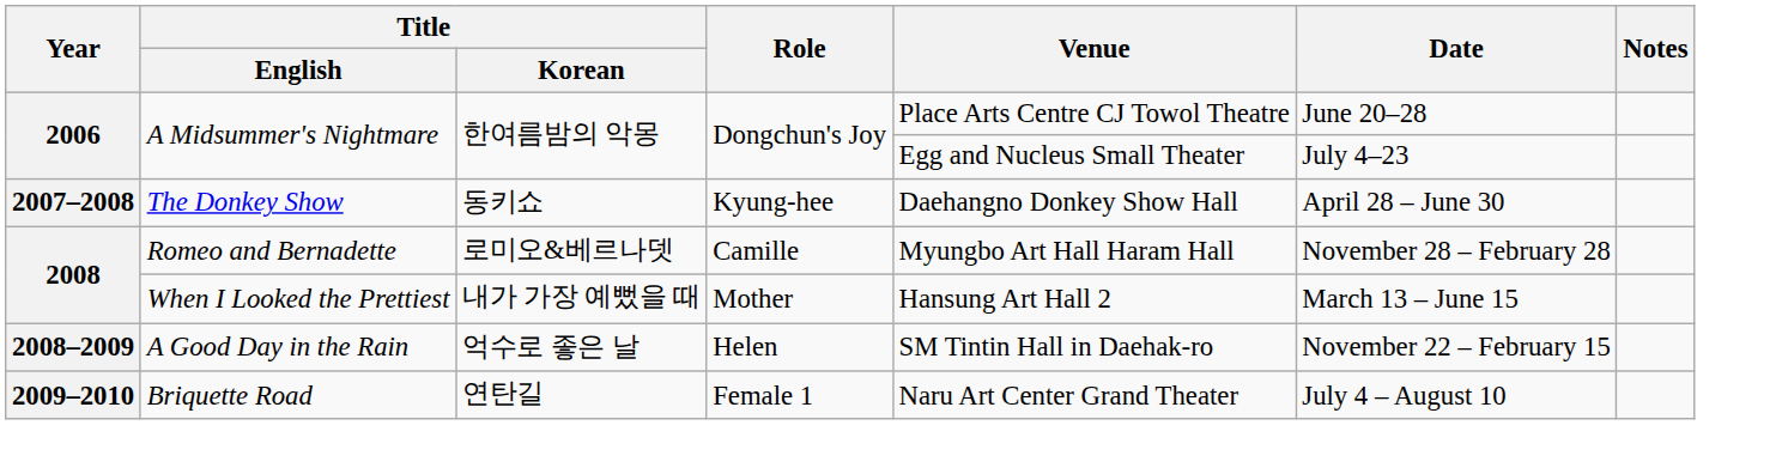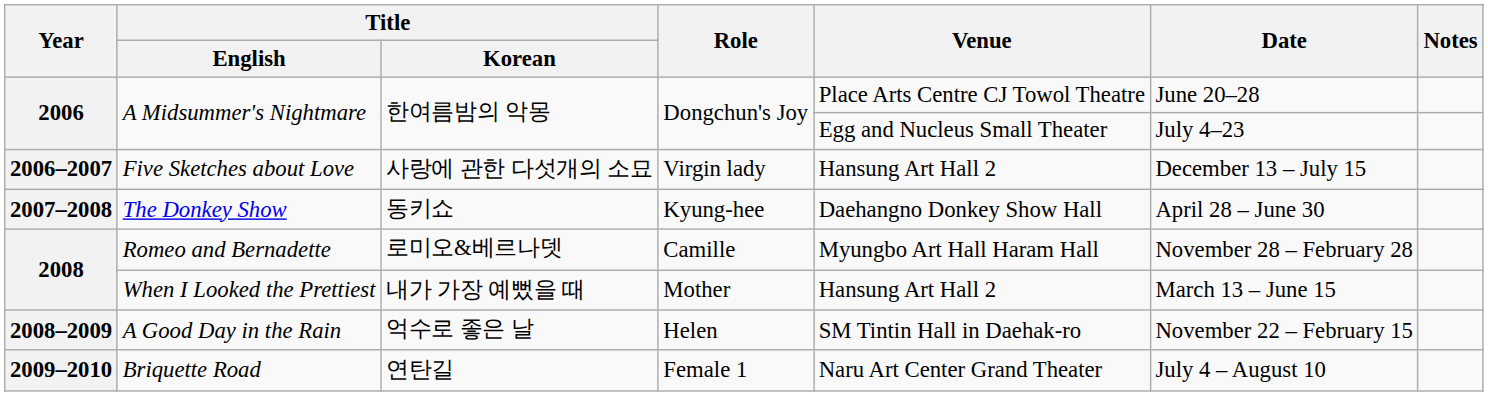+ row: 2006–2007 | Five Sketches about Love | 사랑에 관한 다섯개의 소묘 | Virgin lady | Hansung Art Hall 2 | December 13 – July 15
